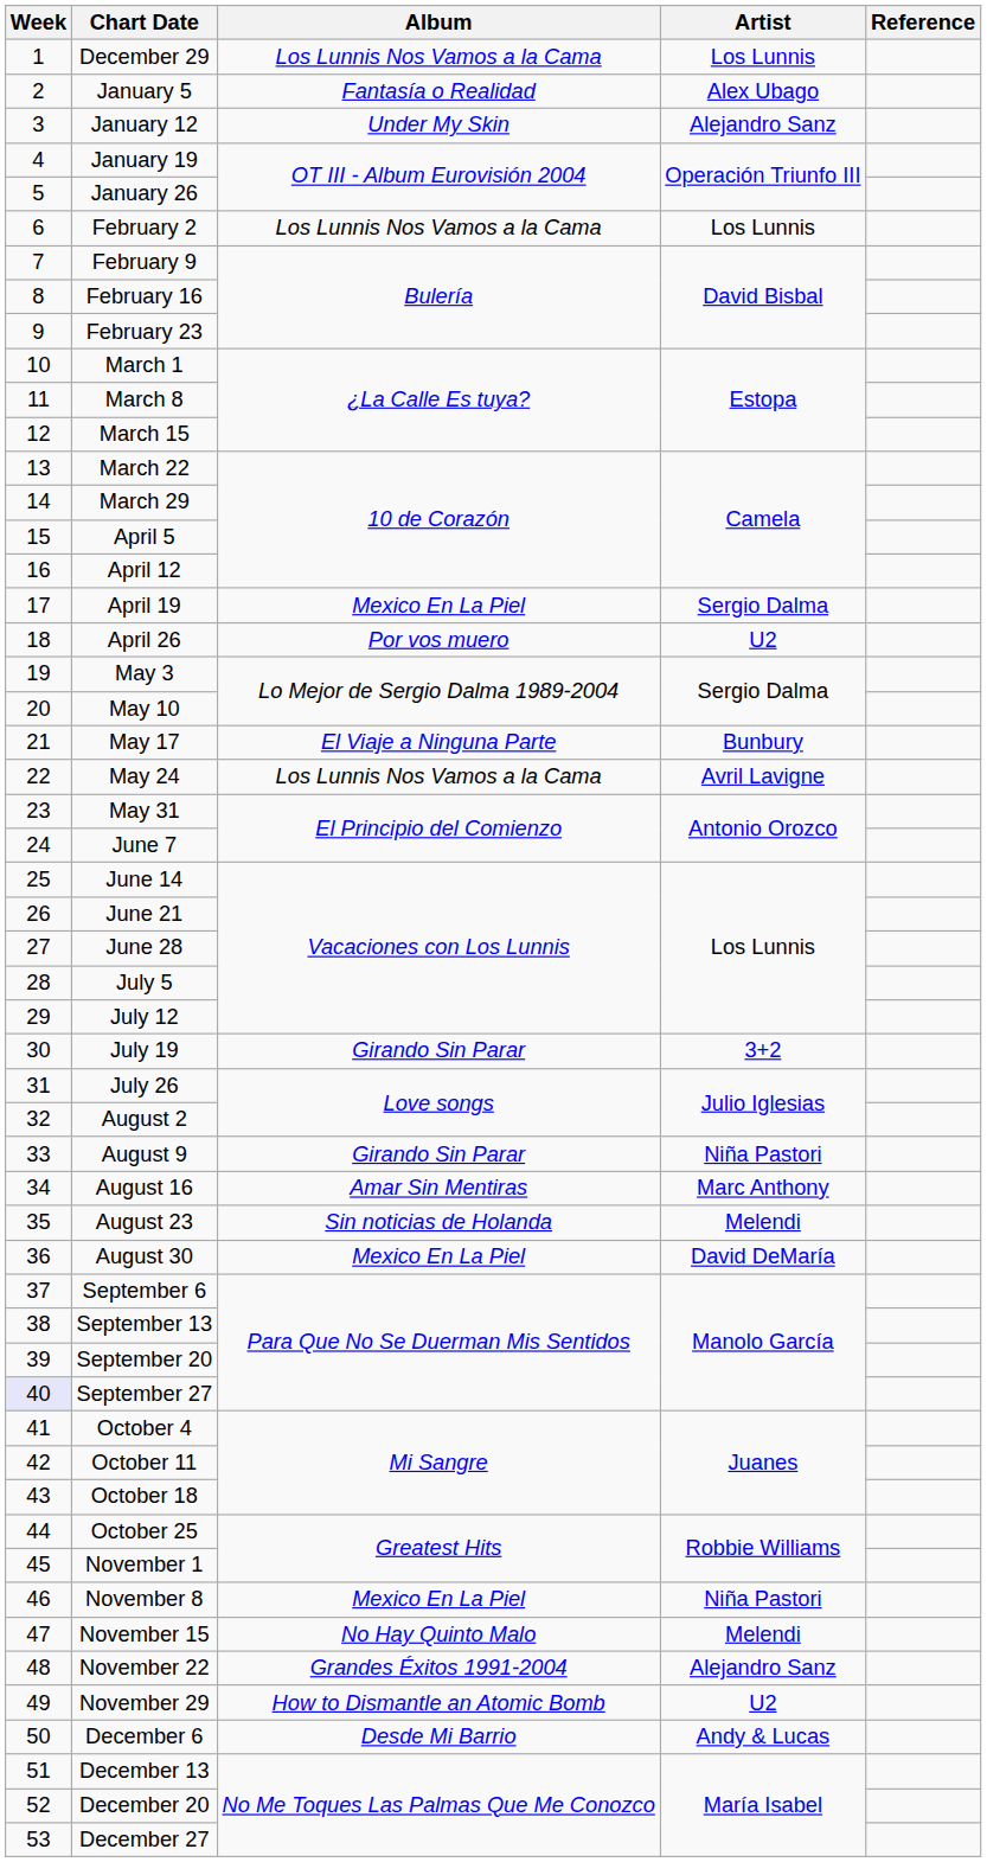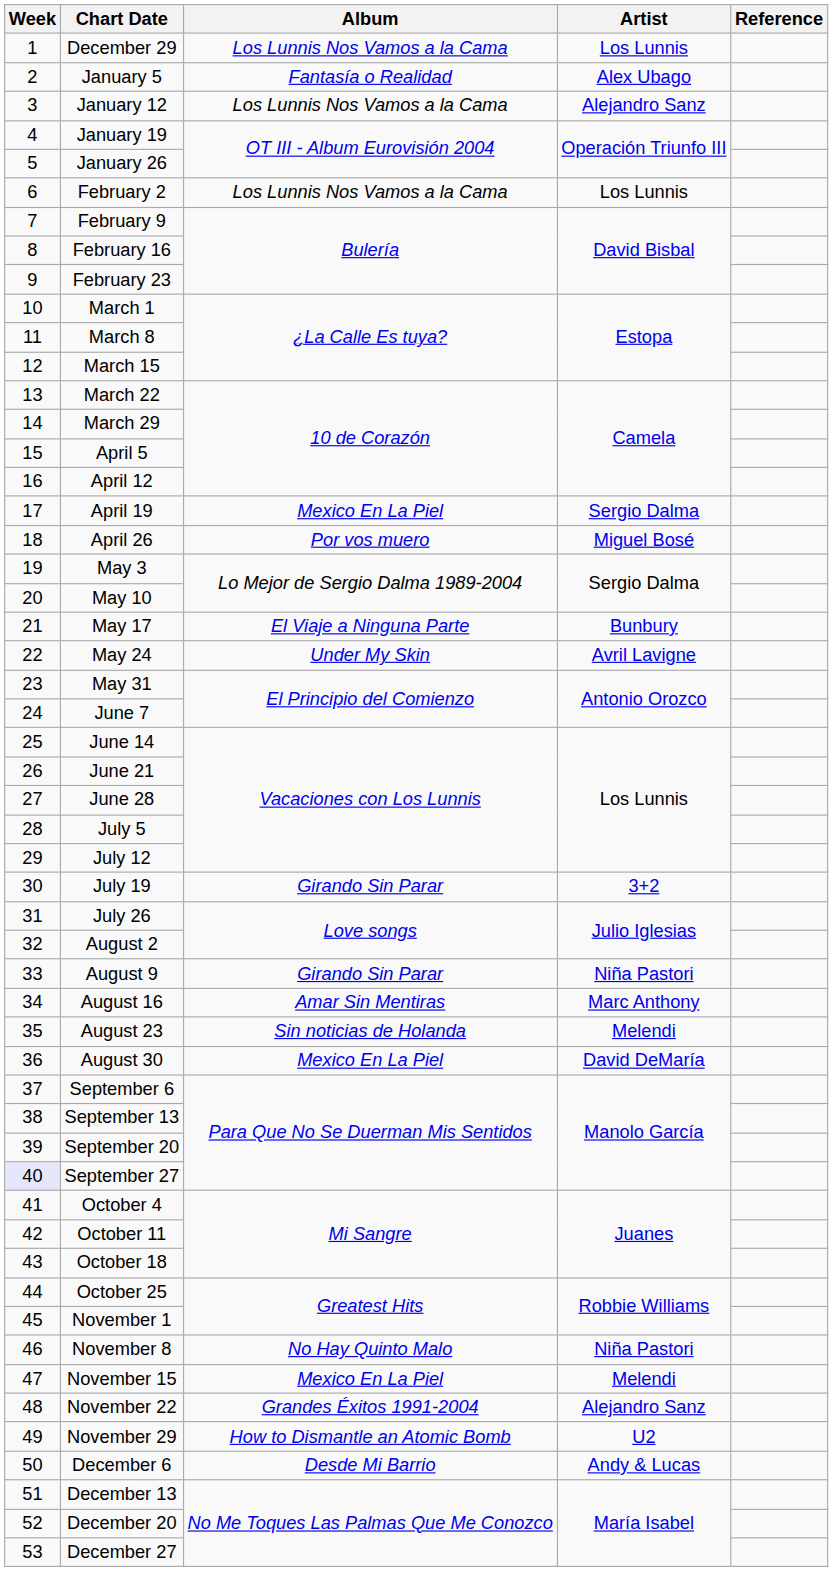January 12 | Album: Under My Skin -> Los Lunnis Nos Vamos a la Cama
April 26 | Artist: U2 -> Miguel Bosé
May 24 | Album: Los Lunnis Nos Vamos a la Cama -> Under My Skin
November 8 | Album: Mexico En La Piel -> No Hay Quinto Malo
November 15 | Album: No Hay Quinto Malo -> Mexico En La Piel
